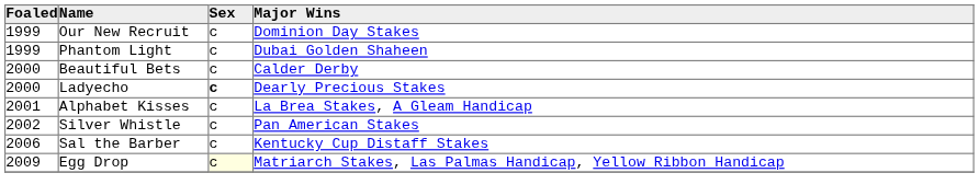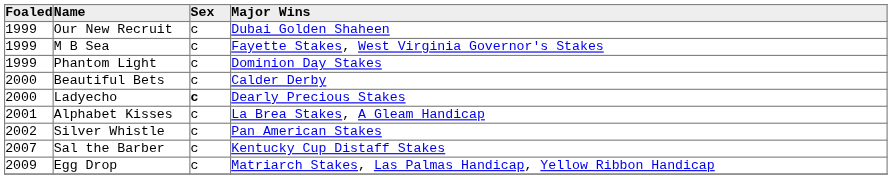Our New Recruit | Major Wins: Dominion Day Stakes -> Dubai Golden Shaheen
+ row: 1999 | M B Sea | c | Fayette Stakes, West Virginia Governor's Stakes
Phantom Light | Major Wins: Dubai Golden Shaheen -> Dominion Day Stakes
Sal the Barber | Foaled: 2006 -> 2007
Egg Drop | Sex: lightyellow background -> no background
